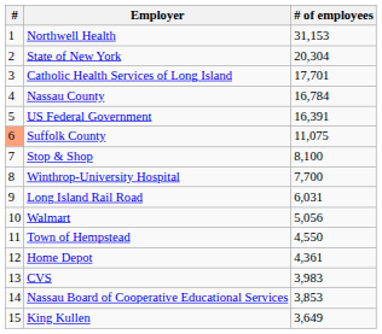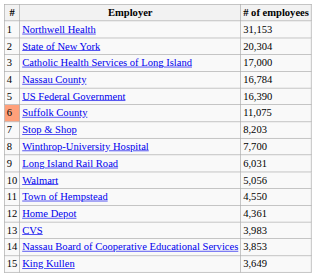Catholic Health Services of Long Island | # of employees: 17,701 -> 17,000
US Federal Government | # of employees: 16,391 -> 16,390
Stop & Shop | # of employees: 8,100 -> 8,203
